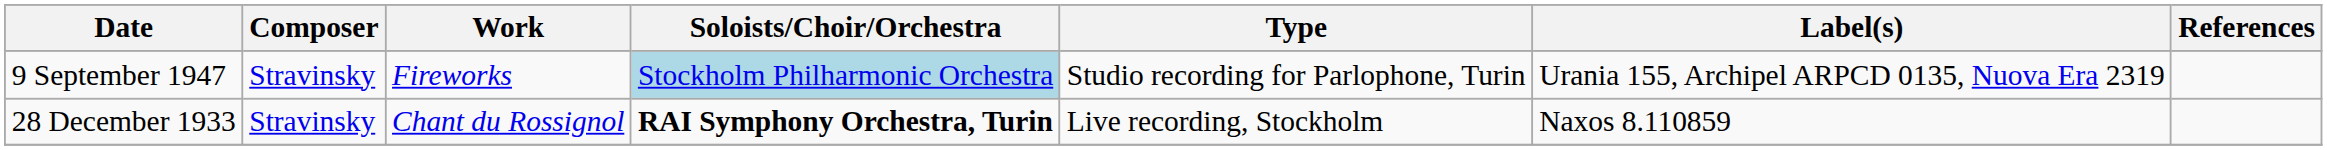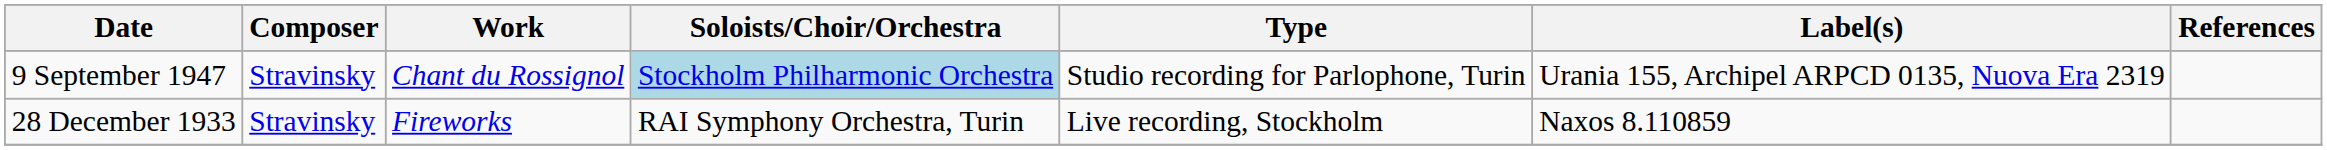9 September 1947 | Work: Fireworks -> Chant du Rossignol
28 December 1933 | Work: Chant du Rossignol -> Fireworks
28 December 1933 | Soloists/Choir/Orchestra: bold -> normal
